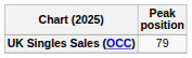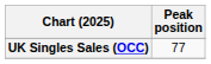UK Singles Sales (OCC) | Peak position: 79 -> 77
